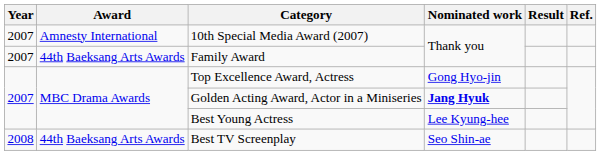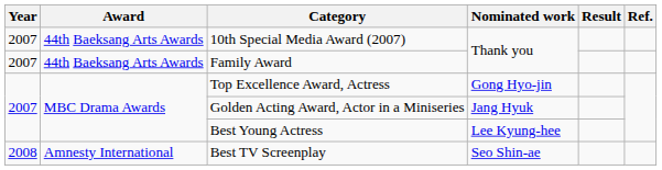10th Special Media Award (2007) | Award: Amnesty International -> 44th Baeksang Arts Awards
Golden Acting Award, Actor in a Miniseries | Nominated work: bold -> normal
Best TV Screenplay | Award: 44th Baeksang Arts Awards -> Amnesty International
